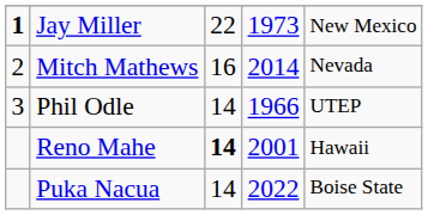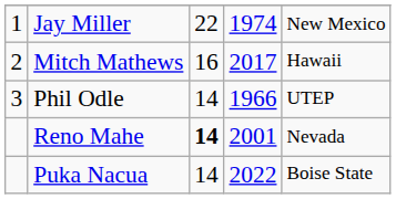Jay Miller | column 1: bold -> normal
Jay Miller | column 4: 1973 -> 1974
Mitch Mathews | column 4: 2014 -> 2017
Mitch Mathews | column 5: Nevada -> Hawaii
Reno Mahe | column 5: Hawaii -> Nevada
